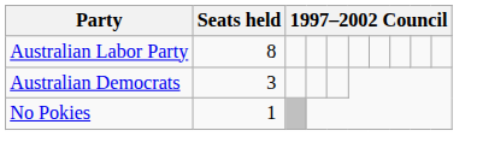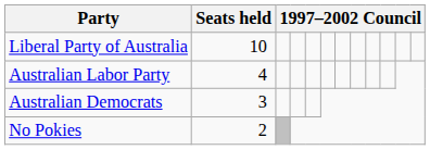+ row: Liberal Party of Australia | 10
Australian Labor Party | Seats held: 8 -> 4
No Pokies | Seats held: 1 -> 2
